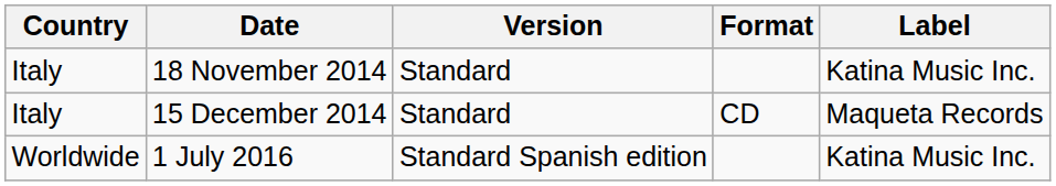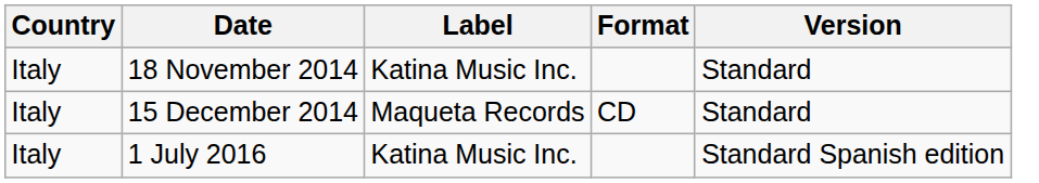columns swapped: Version <-> Label
1 July 2016 | Country: Worldwide -> Italy
